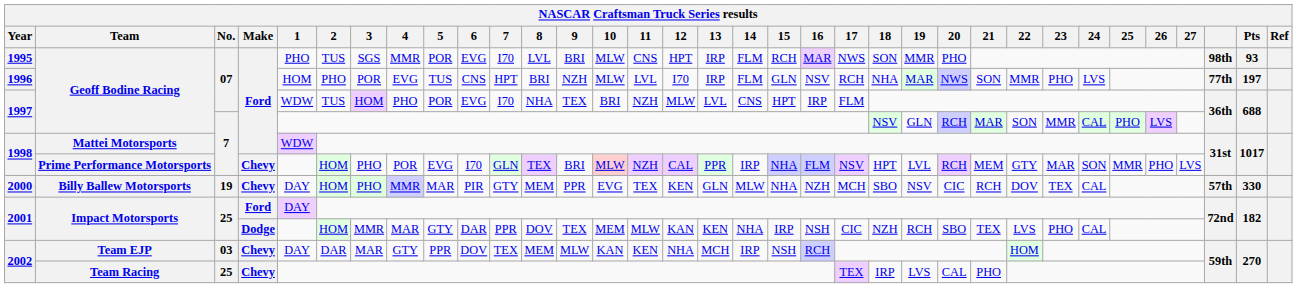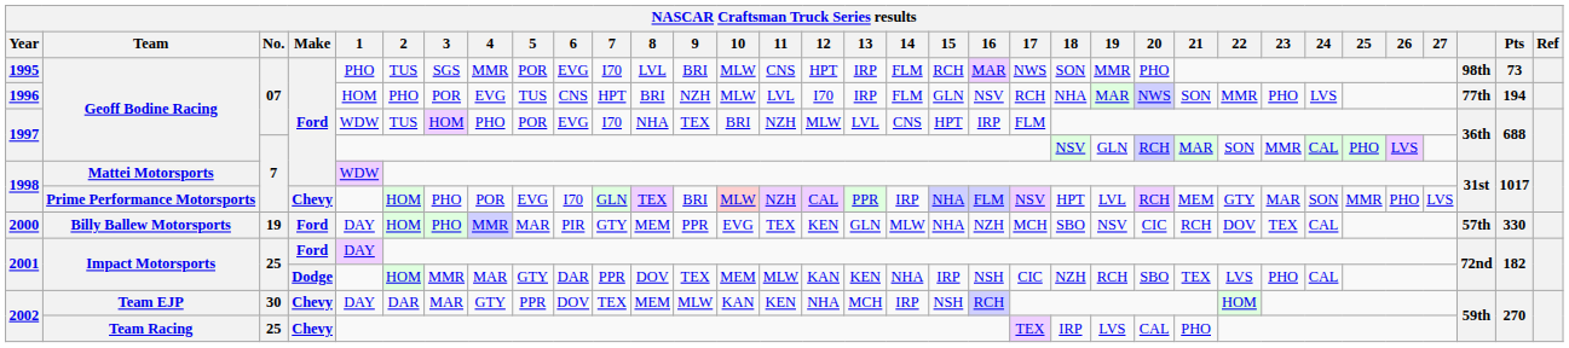1995 | Pts: 93 -> 73
1996 | Pts: 197 -> 194
2000 | Make: Chevy -> Ford
2002 / Team EJP | No.: 03 -> 30
